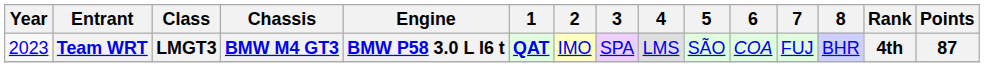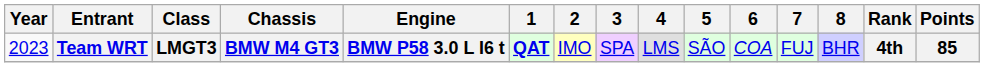Team WRT | Points: 87 -> 85
